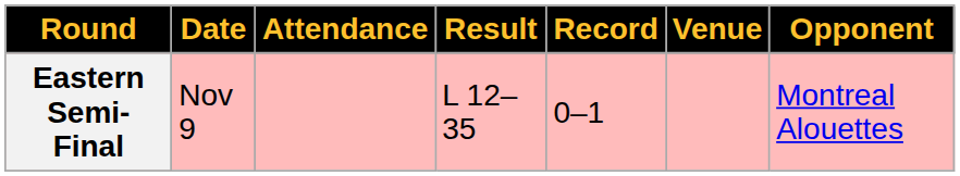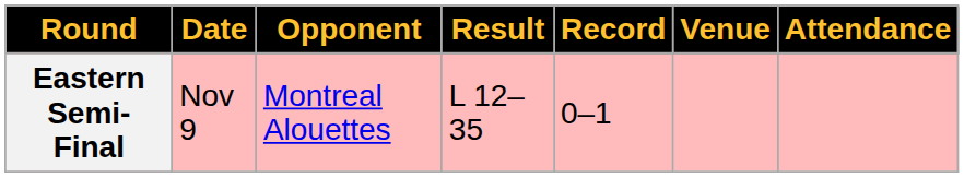columns swapped: Opponent <-> Attendance
